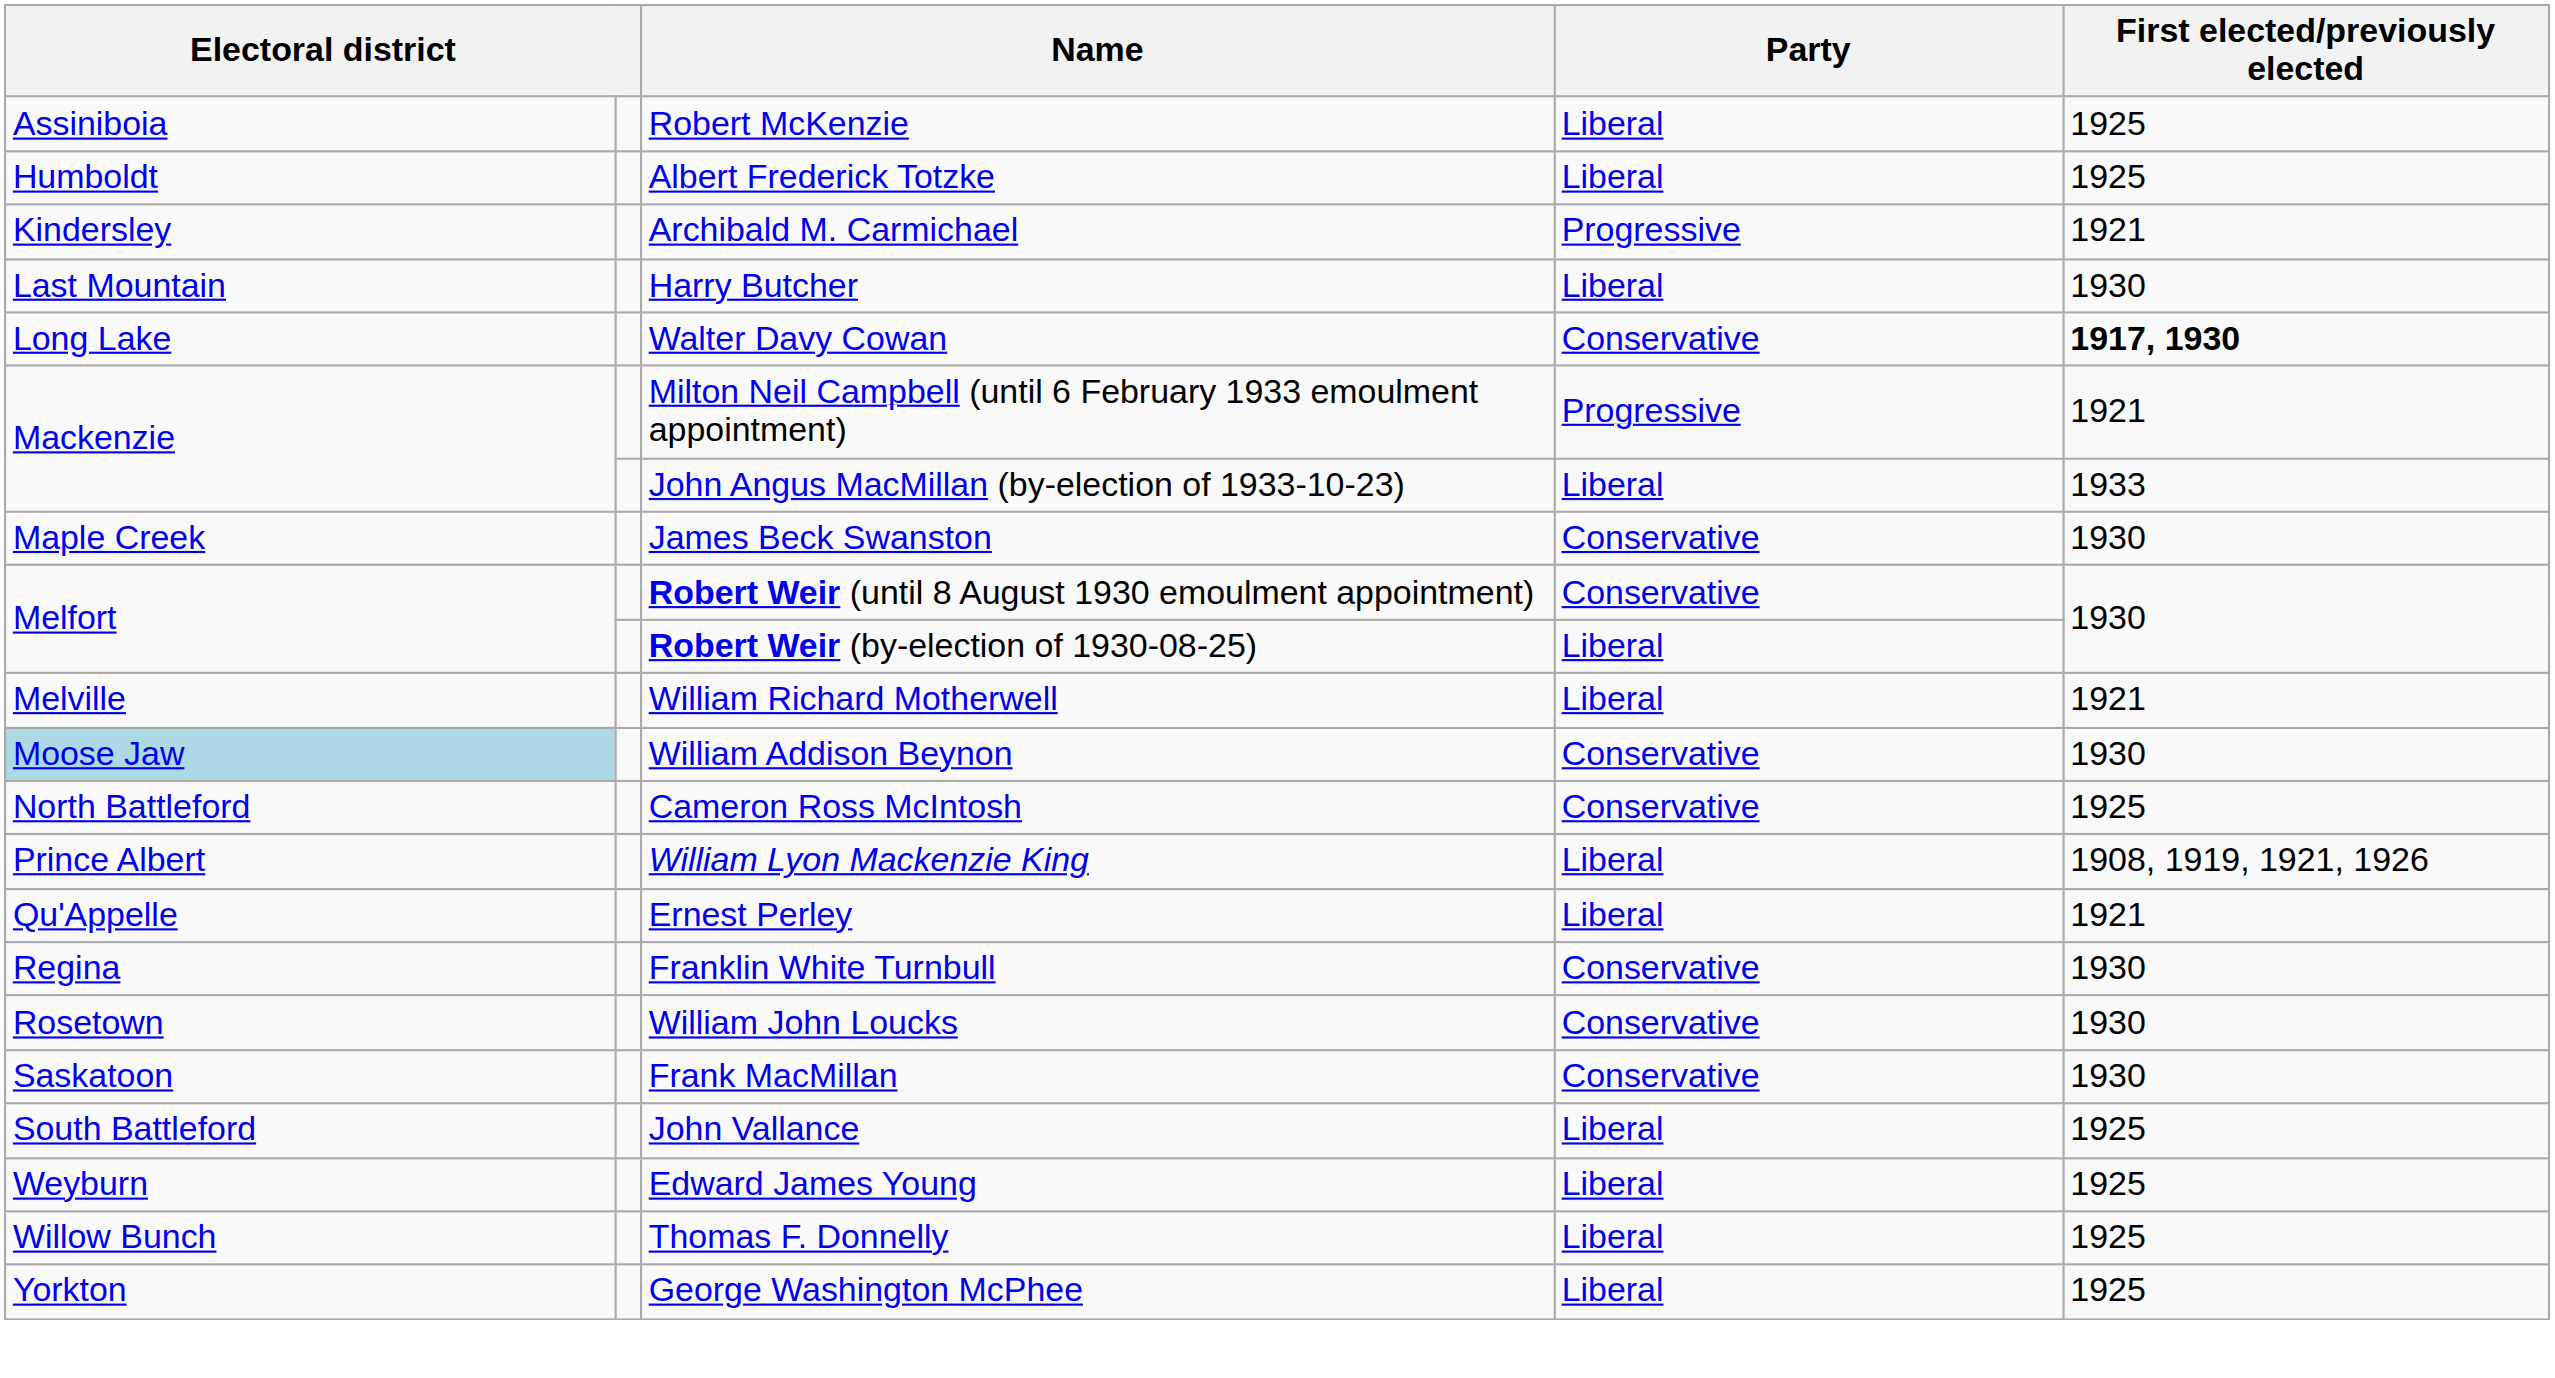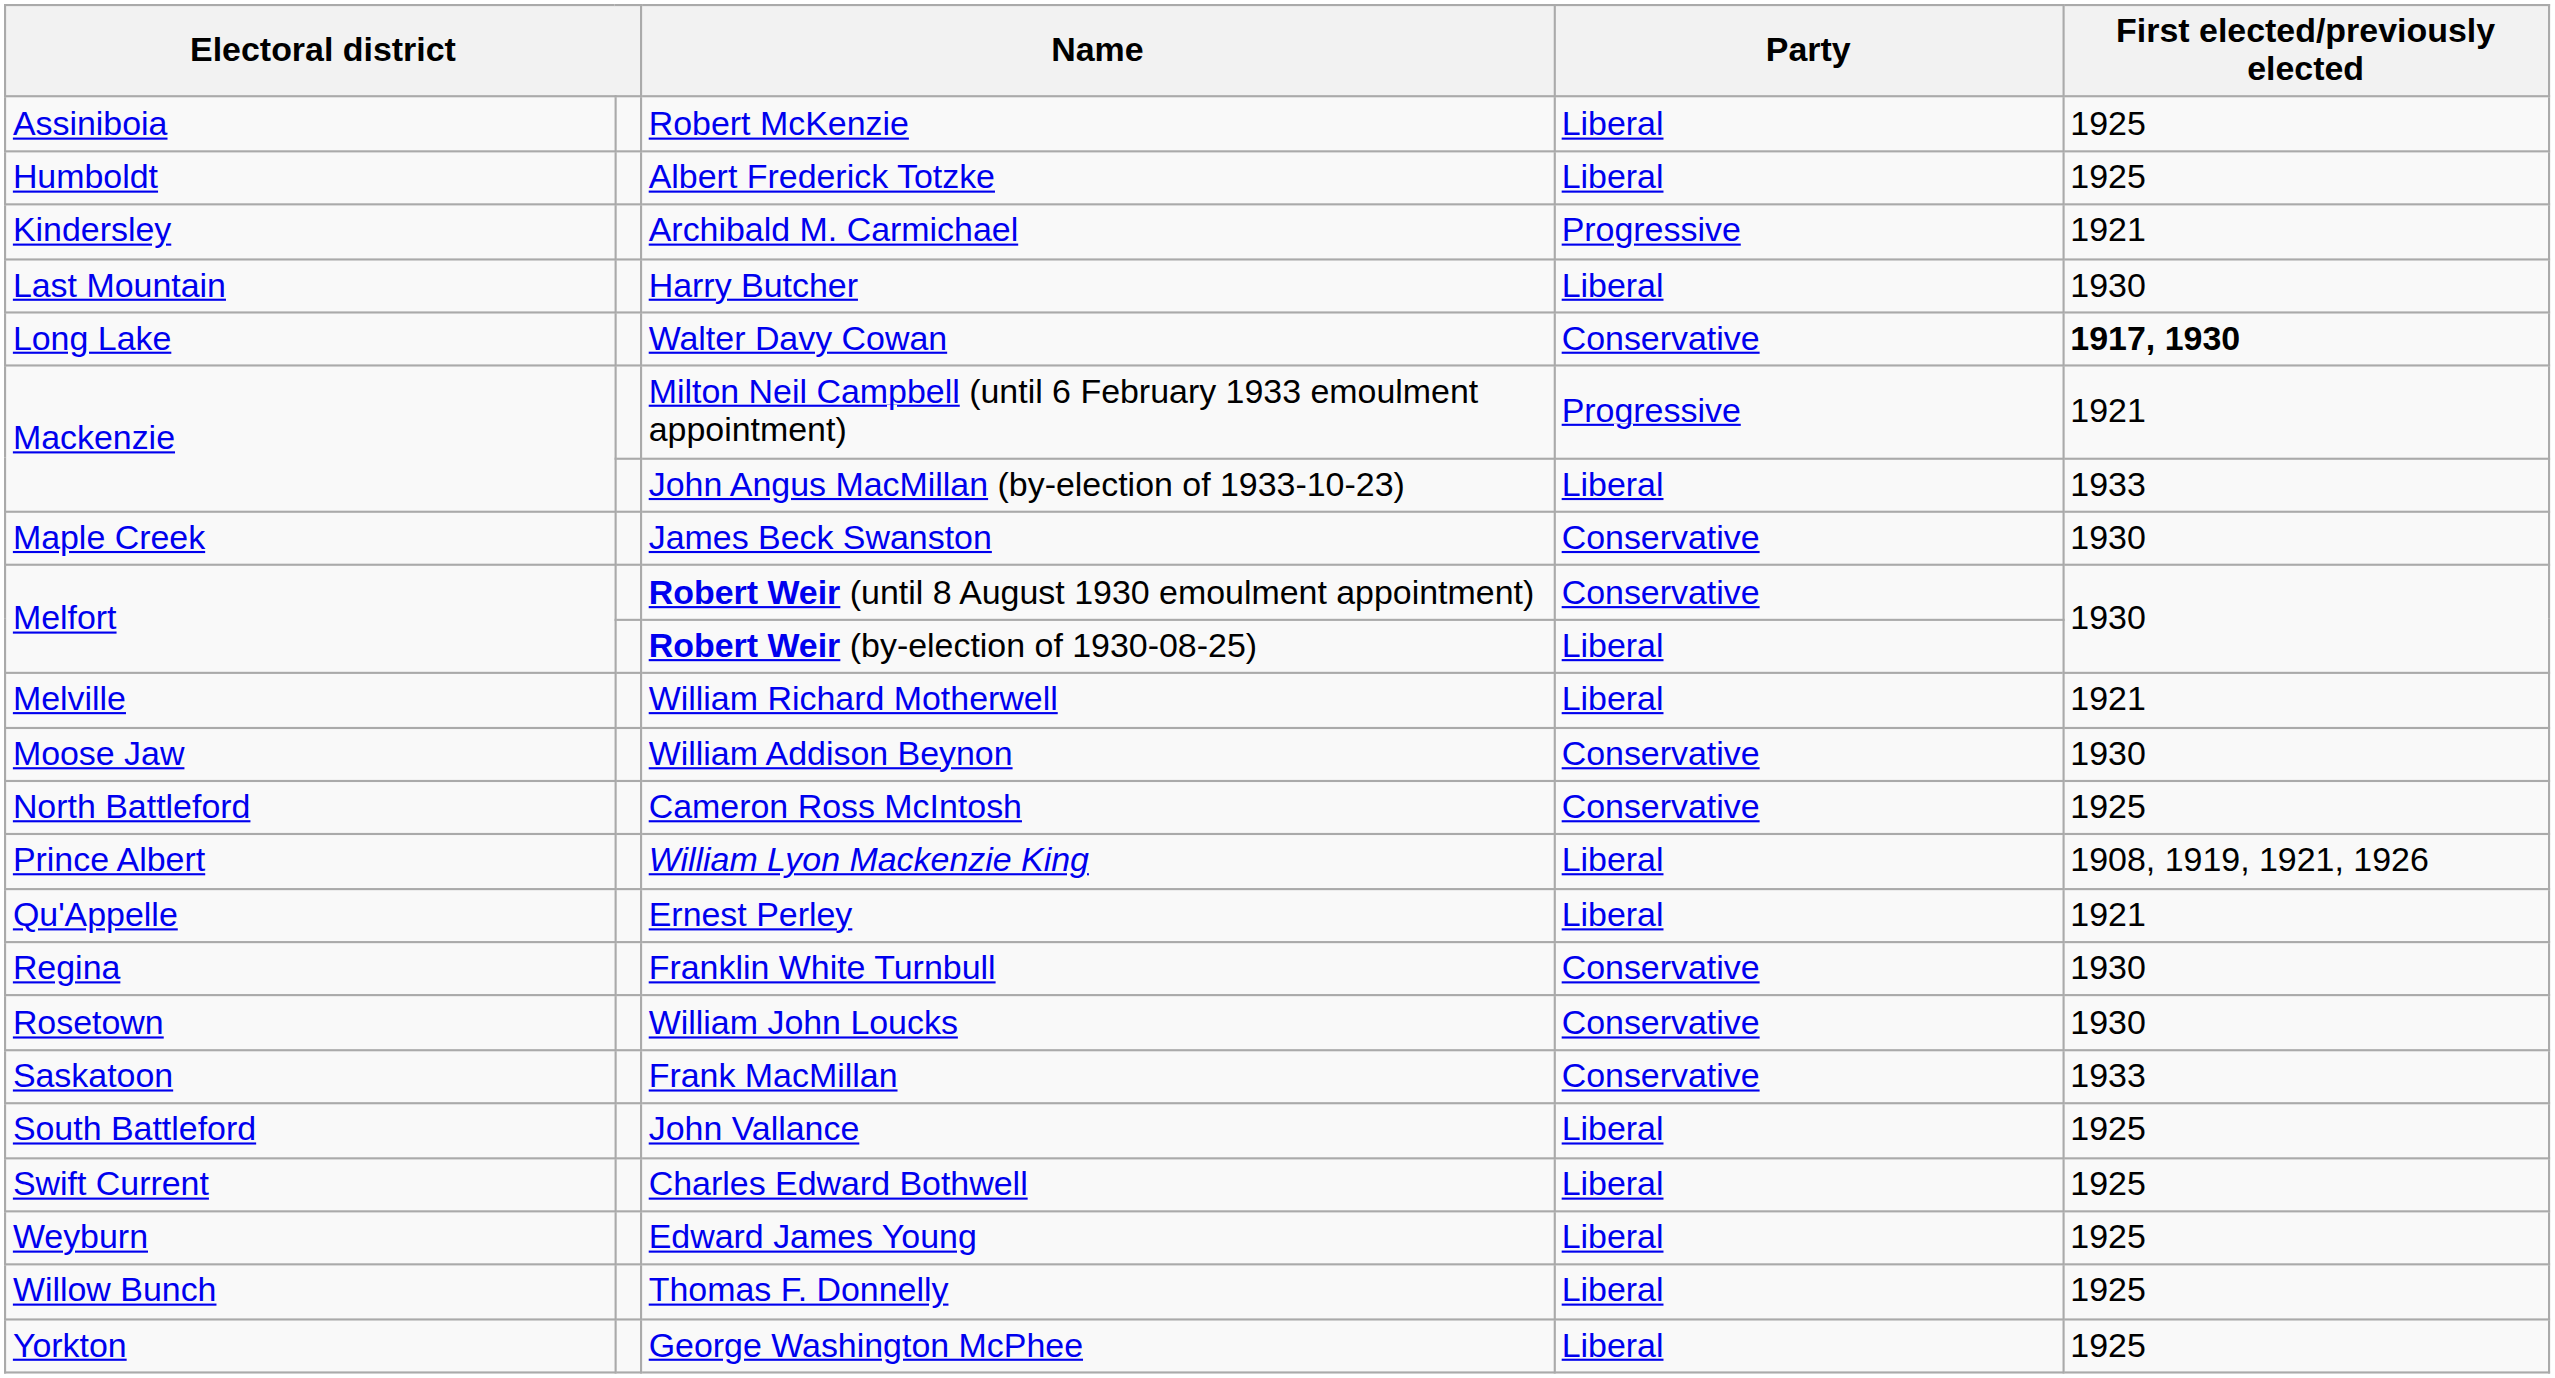William Addison Beynon | column 1: lightblue background -> no background
Frank MacMillan | First elected/previously elected: 1930 -> 1933
+ row: Swift Current | Charles Edward Bothwell | Liberal | 1925
